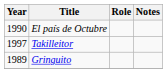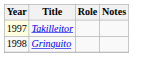- row: 1990 | El país de Octubre
Takilleitor | Year: no background -> lightyellow background
Gringuito | Year: 1989 -> 1998
